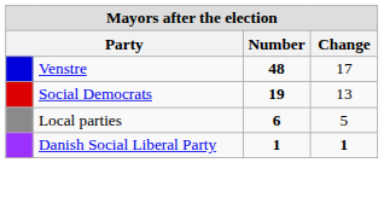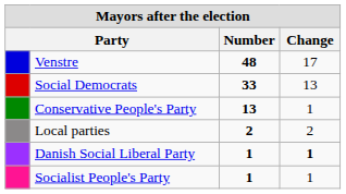Social Democrats | Number: 19 -> 33
+ row: Conservative People's Party | 13 | 1
Local parties | Number: 6 -> 2
Local parties | Change: 5 -> 2
+ row: Socialist People's Party | 1 | 1
